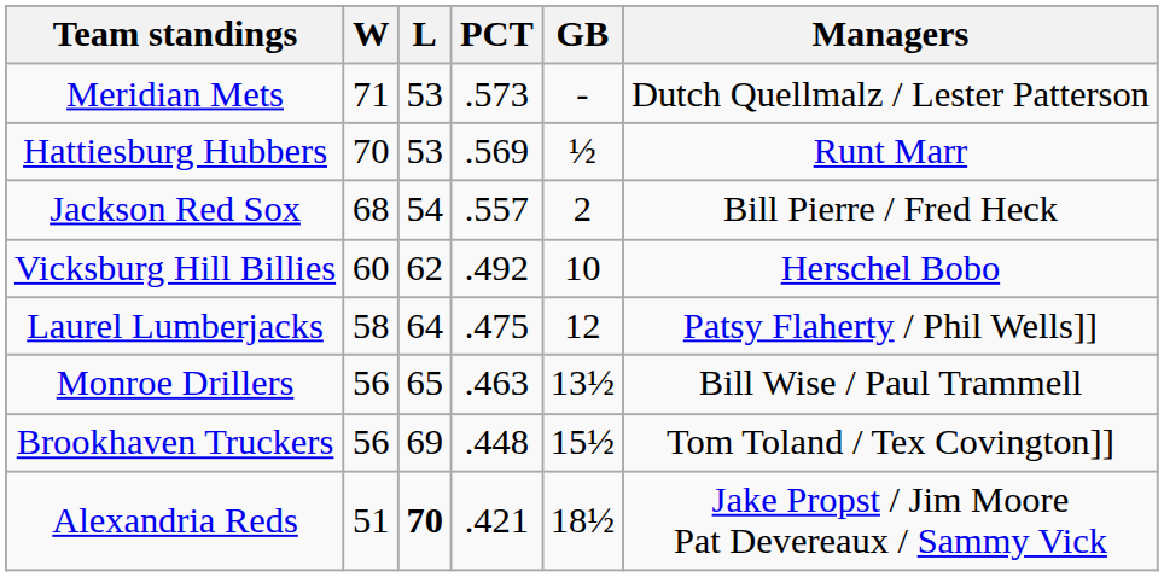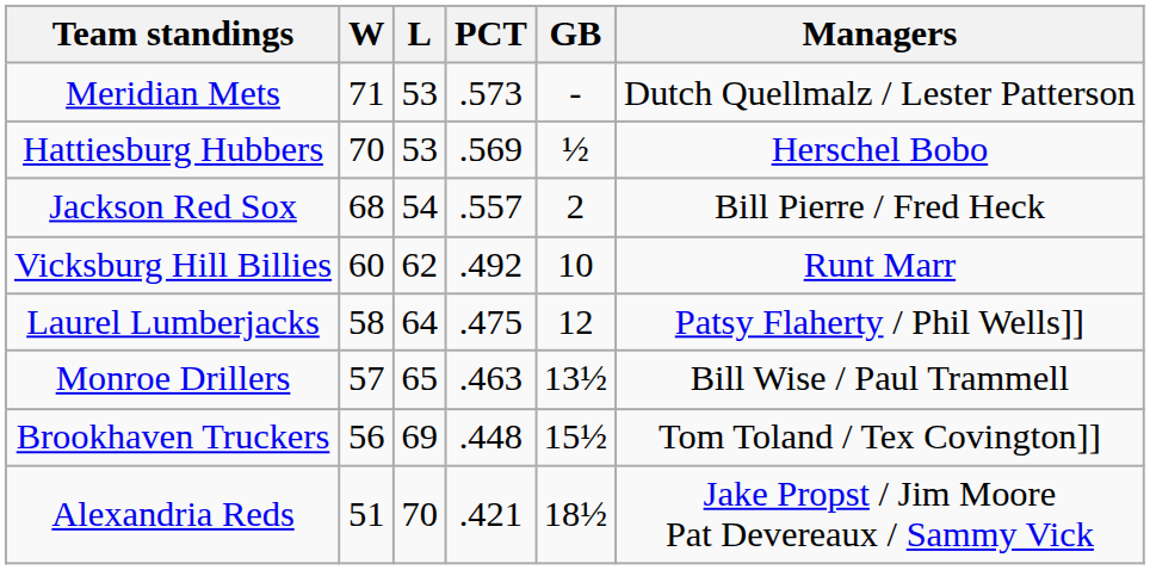Hattiesburg Hubbers | Managers: Runt Marr -> Herschel Bobo
Vicksburg Hill Billies | Managers: Herschel Bobo -> Runt Marr
Monroe Drillers | W: 56 -> 57
Alexandria Reds | L: bold -> normal
